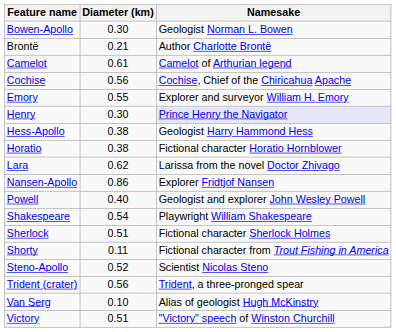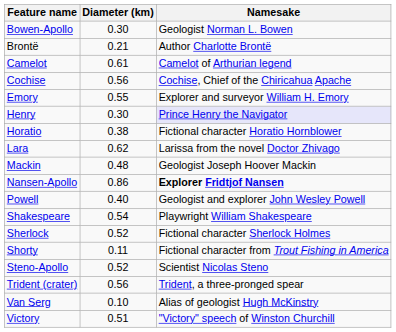- row: Hess-Apollo | 0.38 | Geologist Harry Hammond Hess
+ row: Mackin | 0.48 | Geologist Joseph Hoover Mackin
Nansen-Apollo | Namesake: normal -> bold
Sherlock | Diameter (km): 0.51 -> 0.52
